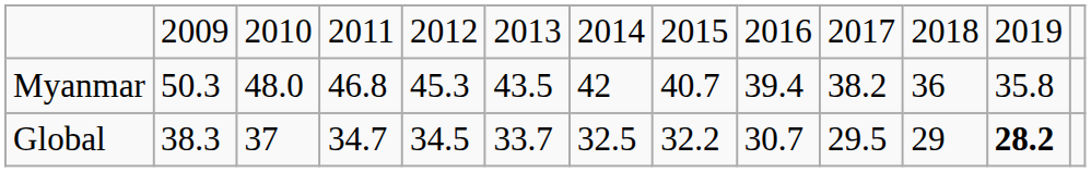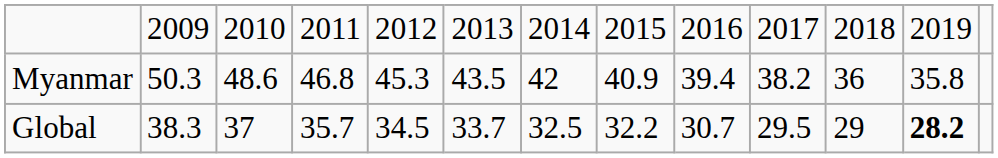Myanmar | column 3: 48.0 -> 48.6
Myanmar | column 8: 40.7 -> 40.9
Global | column 4: 34.7 -> 35.7
